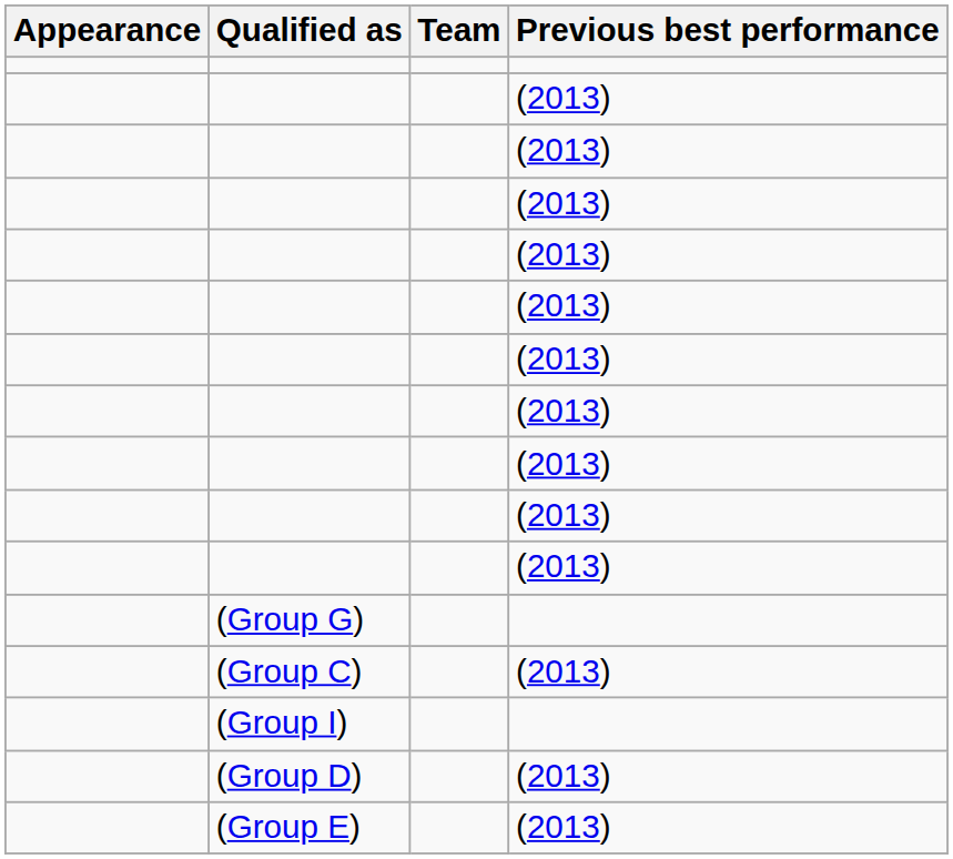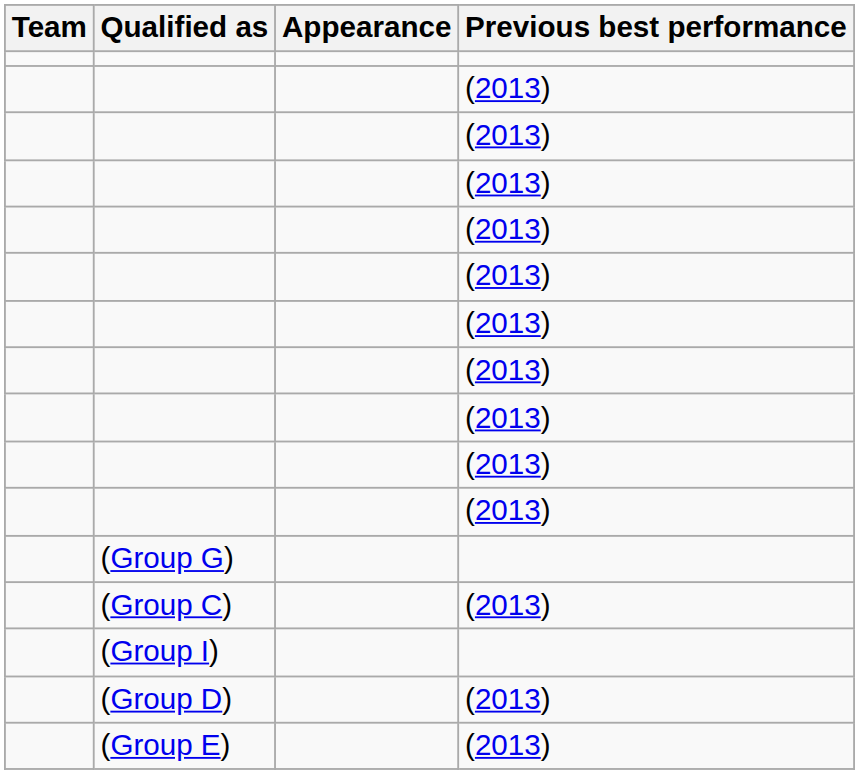columns swapped: Team <-> Appearance
